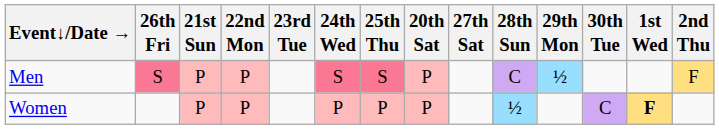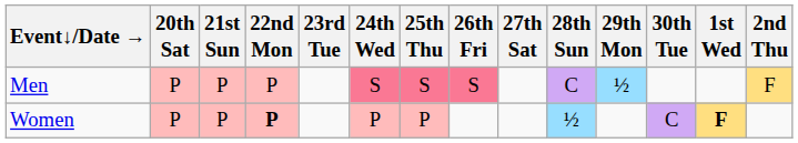columns swapped: 20th Sat <-> 26th Fri
Women | 22nd Mon: normal -> bold
